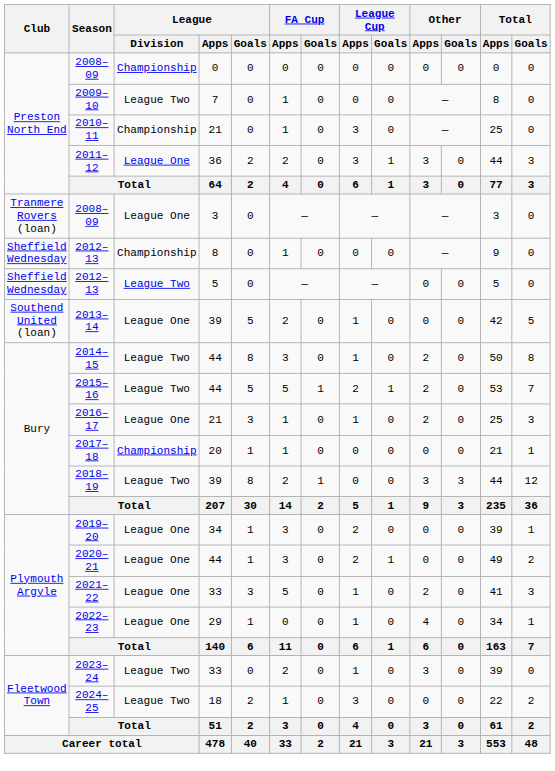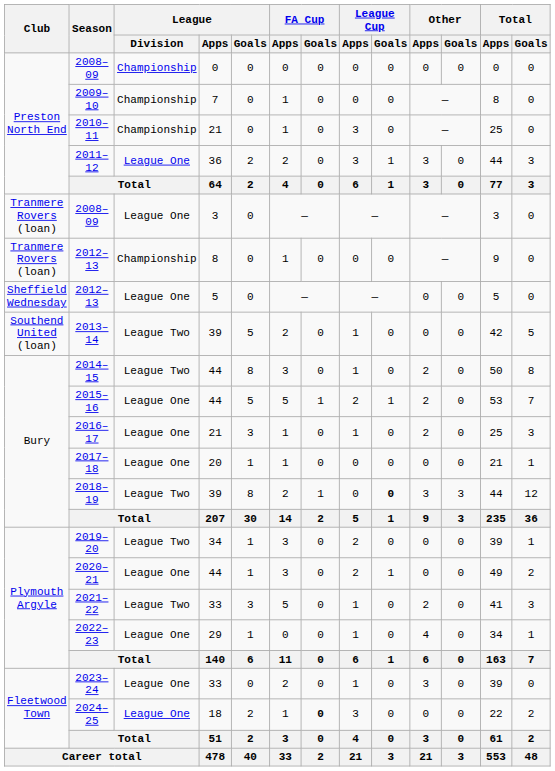2009–10 | League / Division: League Two -> Championship
2012–13 / 8 | Club: Sheffield Wednesday -> Tranmere Rovers (loan)
2012–13 / 5 | League / Division: League Two -> League One
2013–14 | League / Division: League One -> League Two
2015–16 | League / Division: League Two -> League One
2017–18 | League / Division: Championship -> League One
2018–19 | League Cup / Goals: normal -> bold
2019–20 | League / Division: League One -> League Two
2021–22 | League / Division: League One -> League Two
2023–24 | League / Division: League Two -> League One
2024–25 | League / Division: League Two -> League One
2024–25 | FA Cup / Goals: normal -> bold
